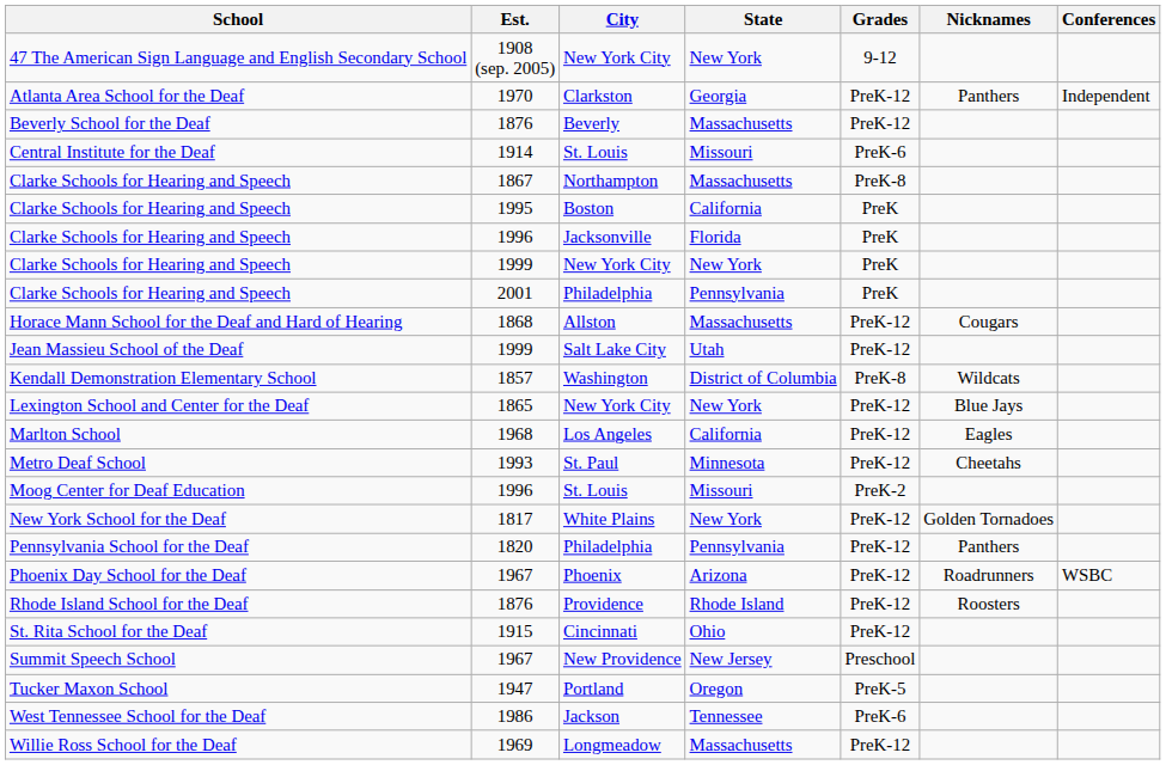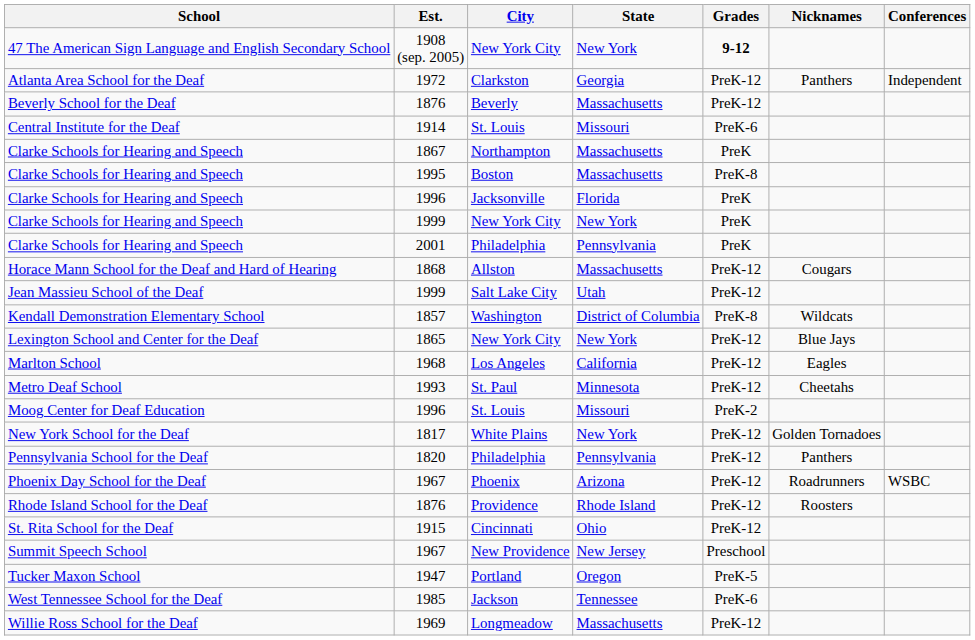47 The American Sign Language and English Secondary School | Grades: normal -> bold
Atlanta Area School for the Deaf | Est.: 1970 -> 1972
Clarke Schools for Hearing and Speech / Northampton | Grades: PreK-8 -> PreK
Clarke Schools for Hearing and Speech / Boston | State: California -> Massachusetts
Clarke Schools for Hearing and Speech / Boston | Grades: PreK -> PreK-8
West Tennessee School for the Deaf | Est.: 1986 -> 1985
